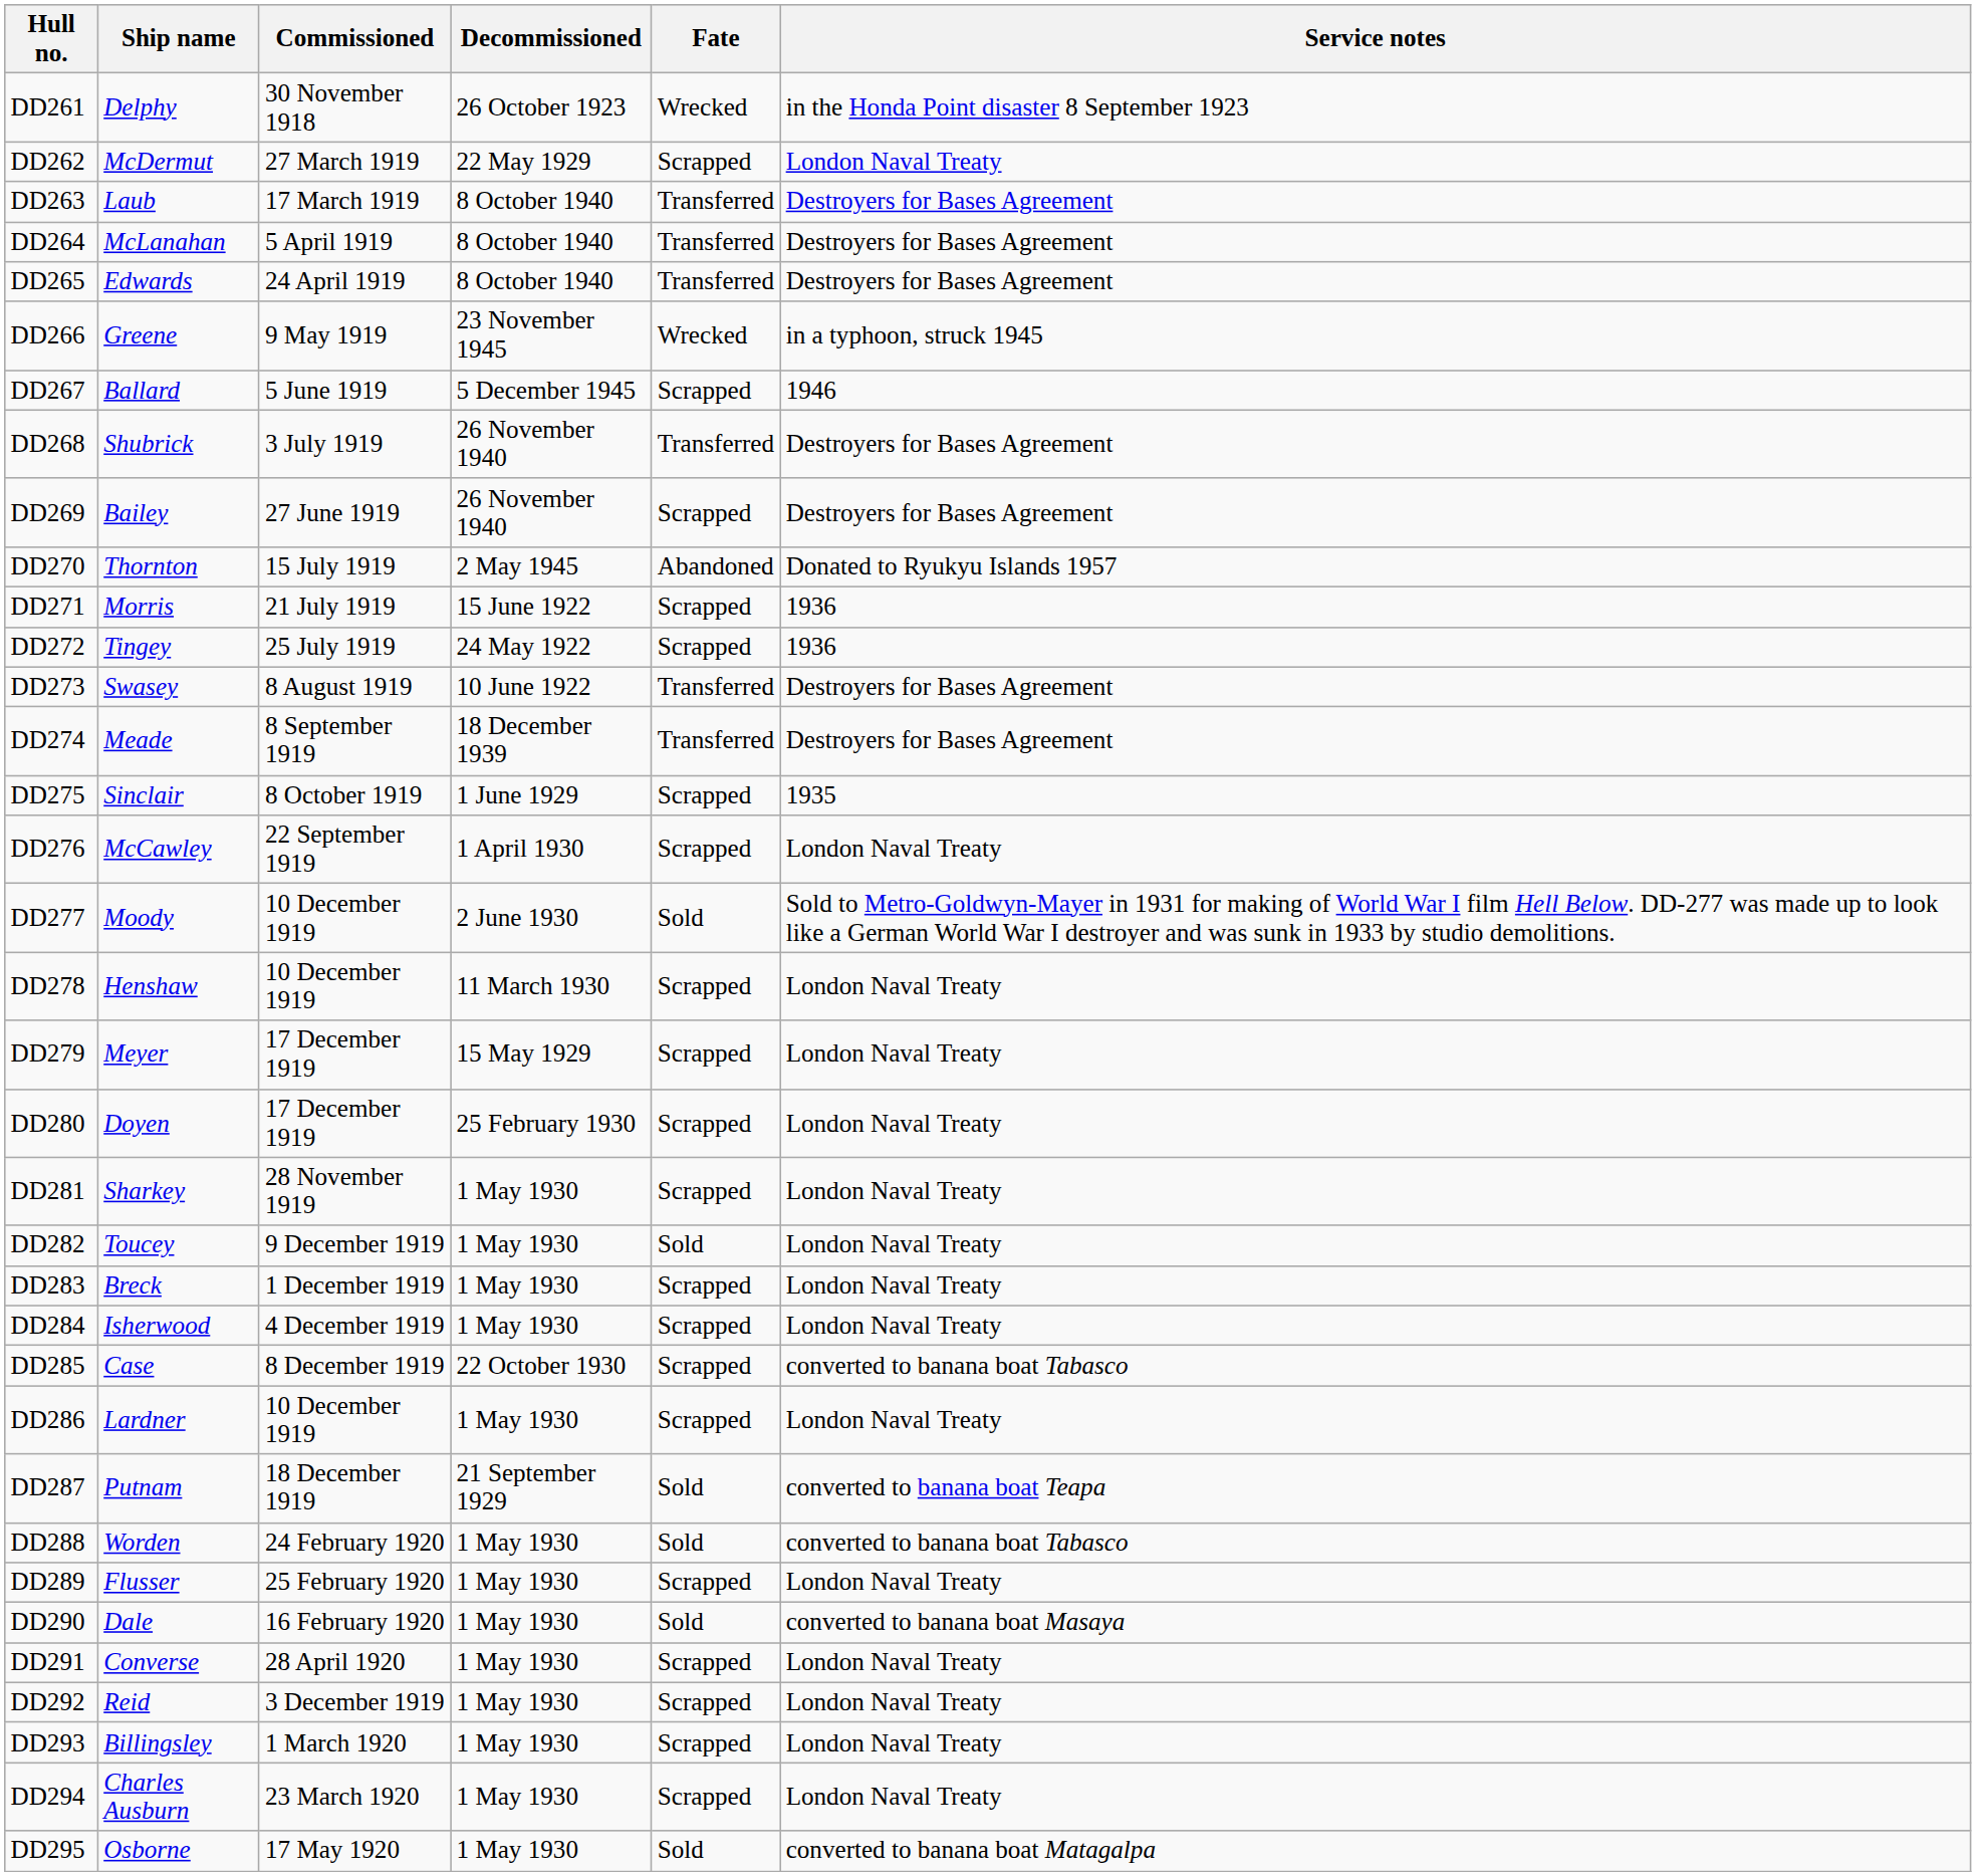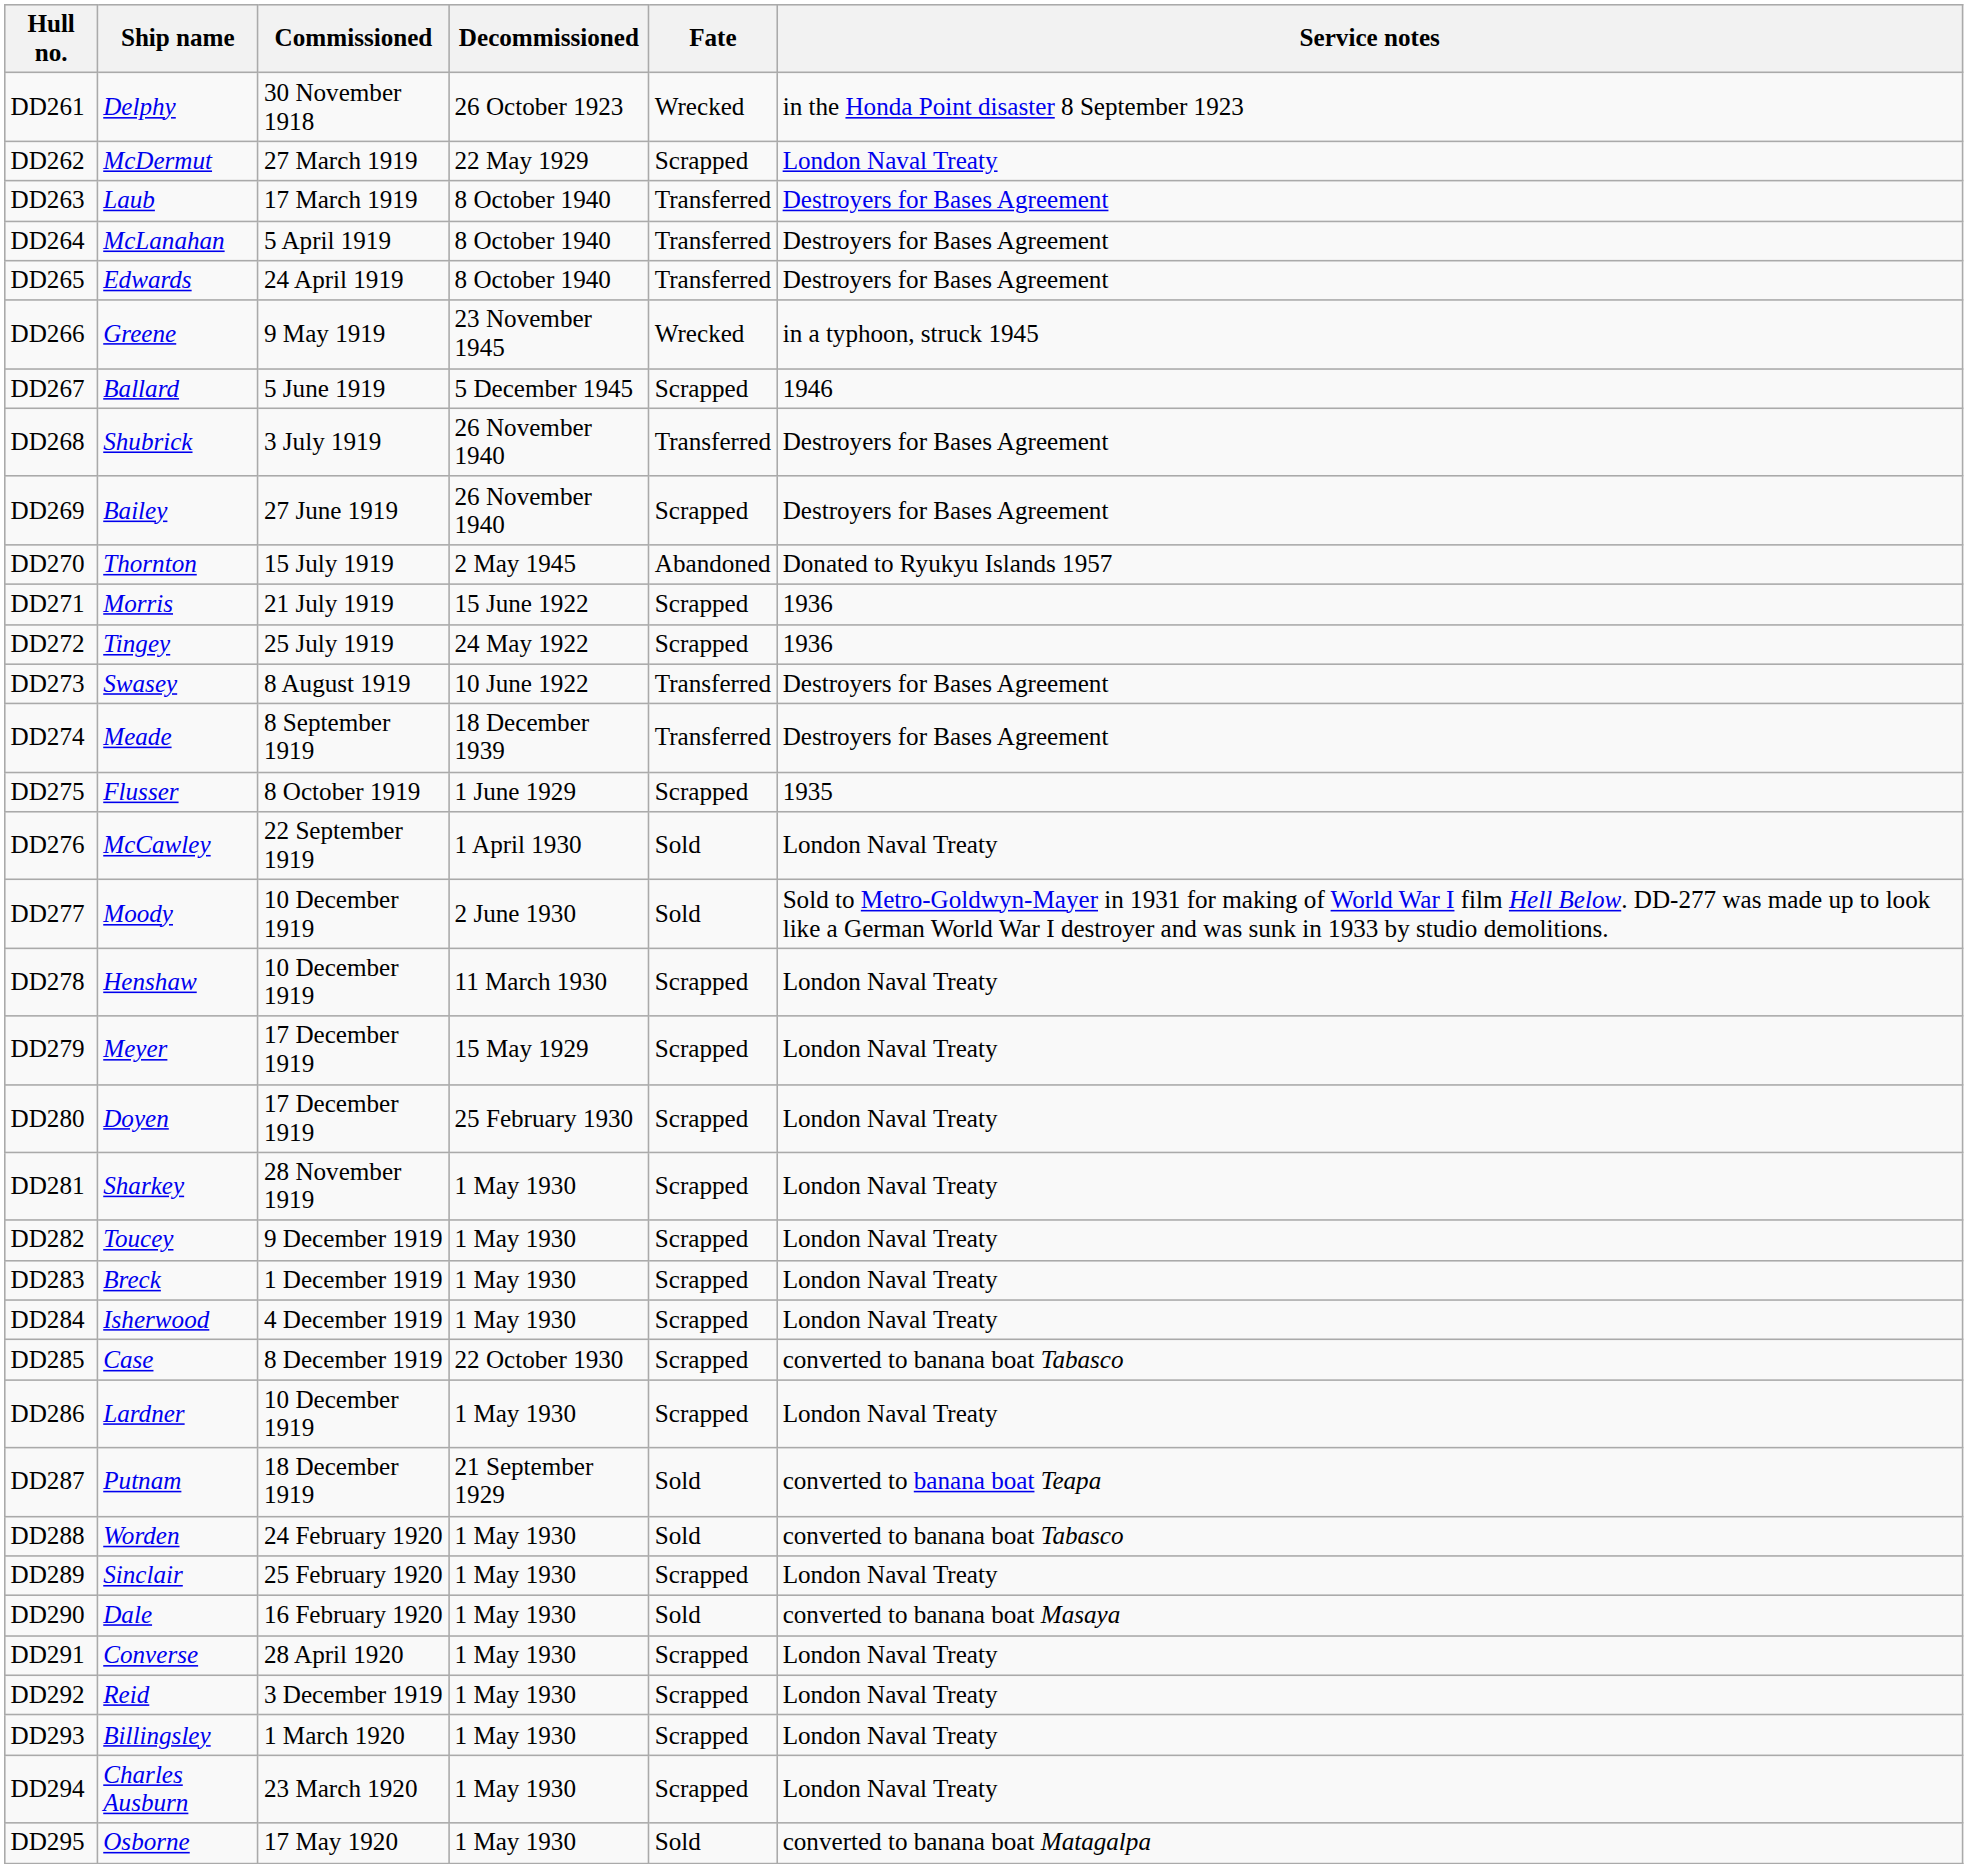DD275 | Ship name: Sinclair -> Flusser
DD276 | Fate: Scrapped -> Sold
DD282 | Fate: Sold -> Scrapped
DD289 | Ship name: Flusser -> Sinclair
